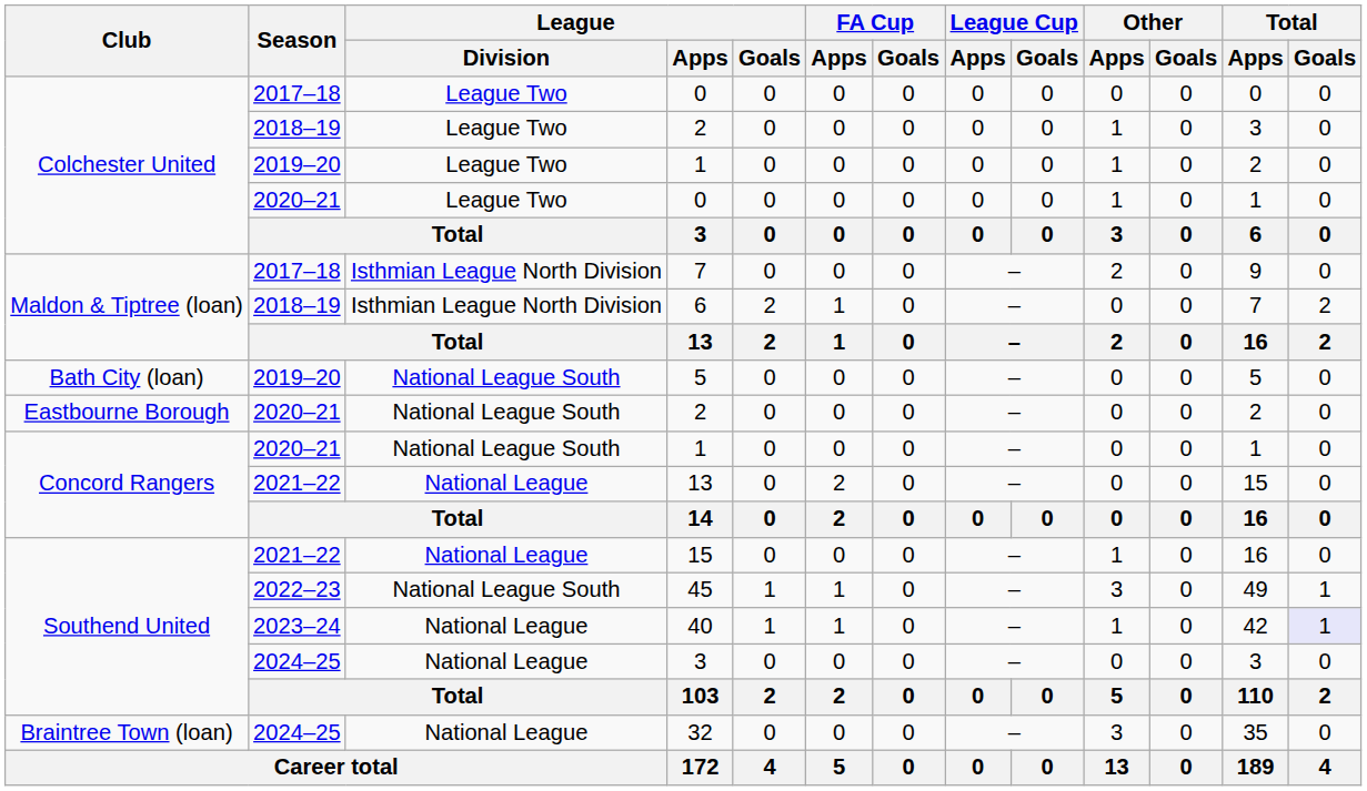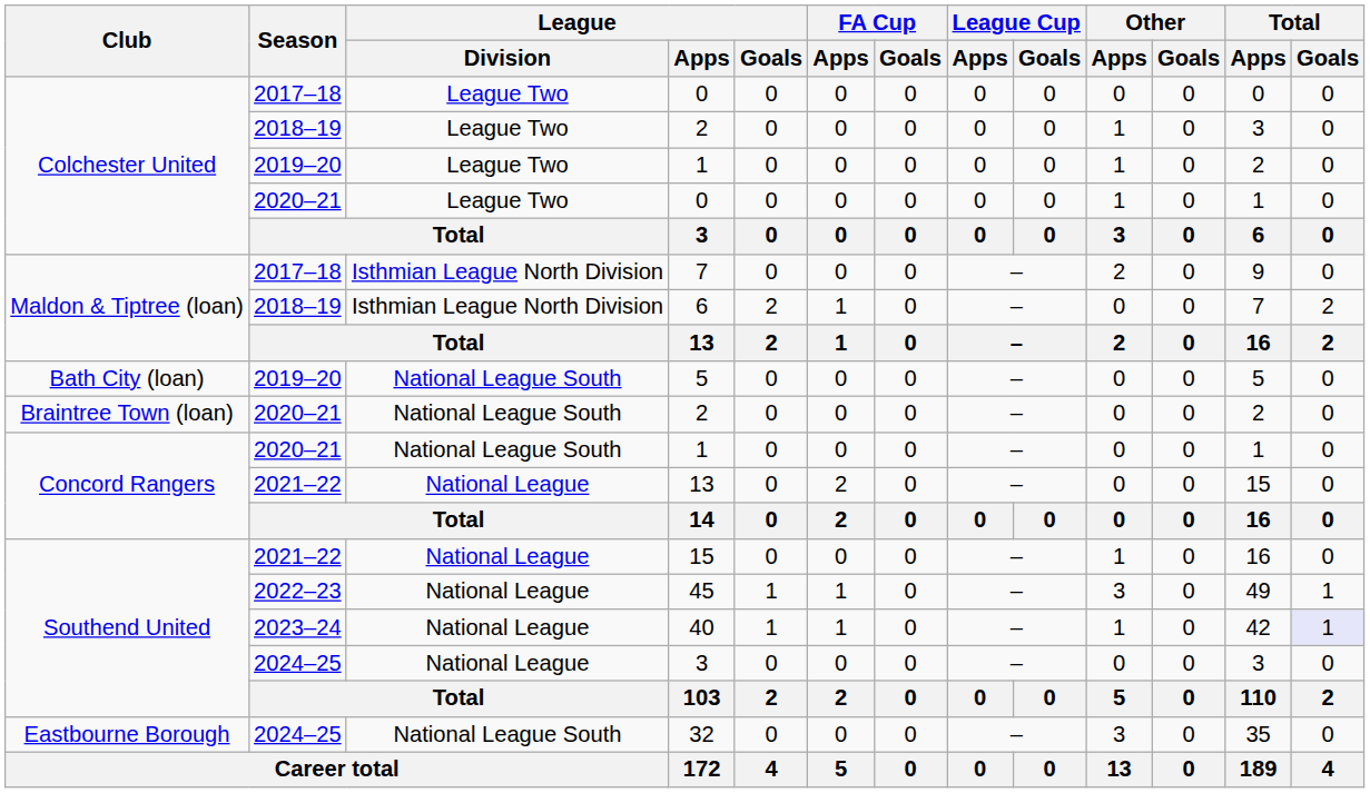2020–21 / 2 | Club: Eastbourne Borough -> Braintree Town (loan)
45 | League / Division: National League South -> National League
32 | Club: Braintree Town (loan) -> Eastbourne Borough
32 | League / Division: National League -> National League South
